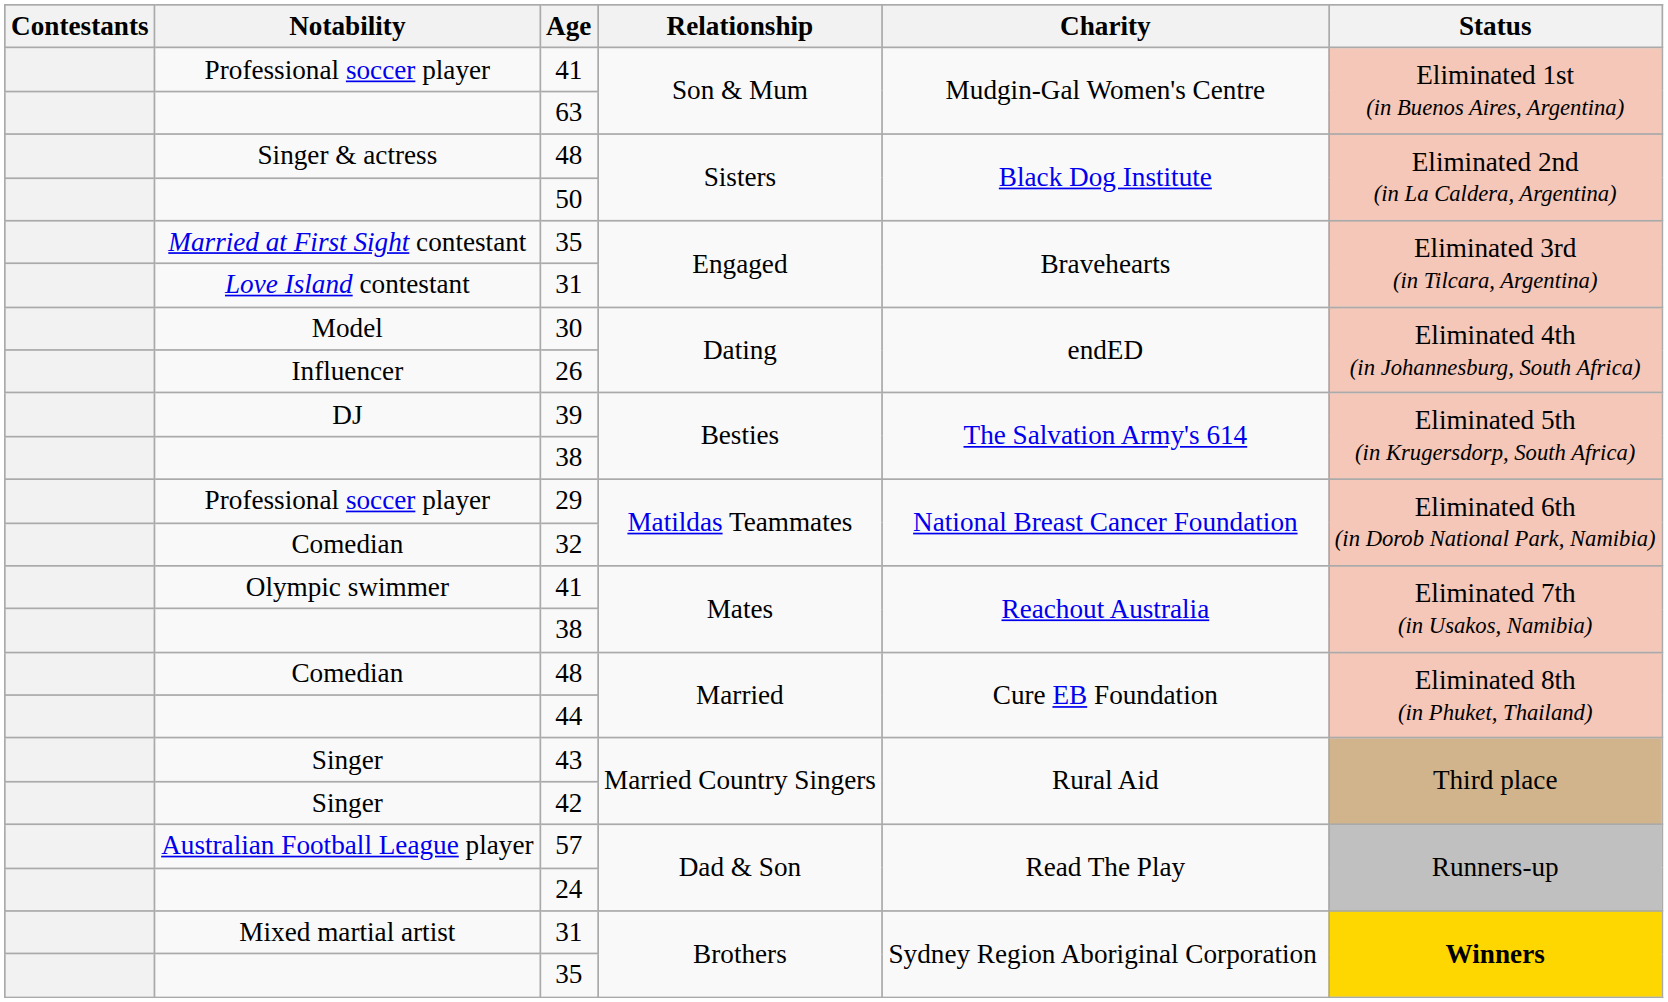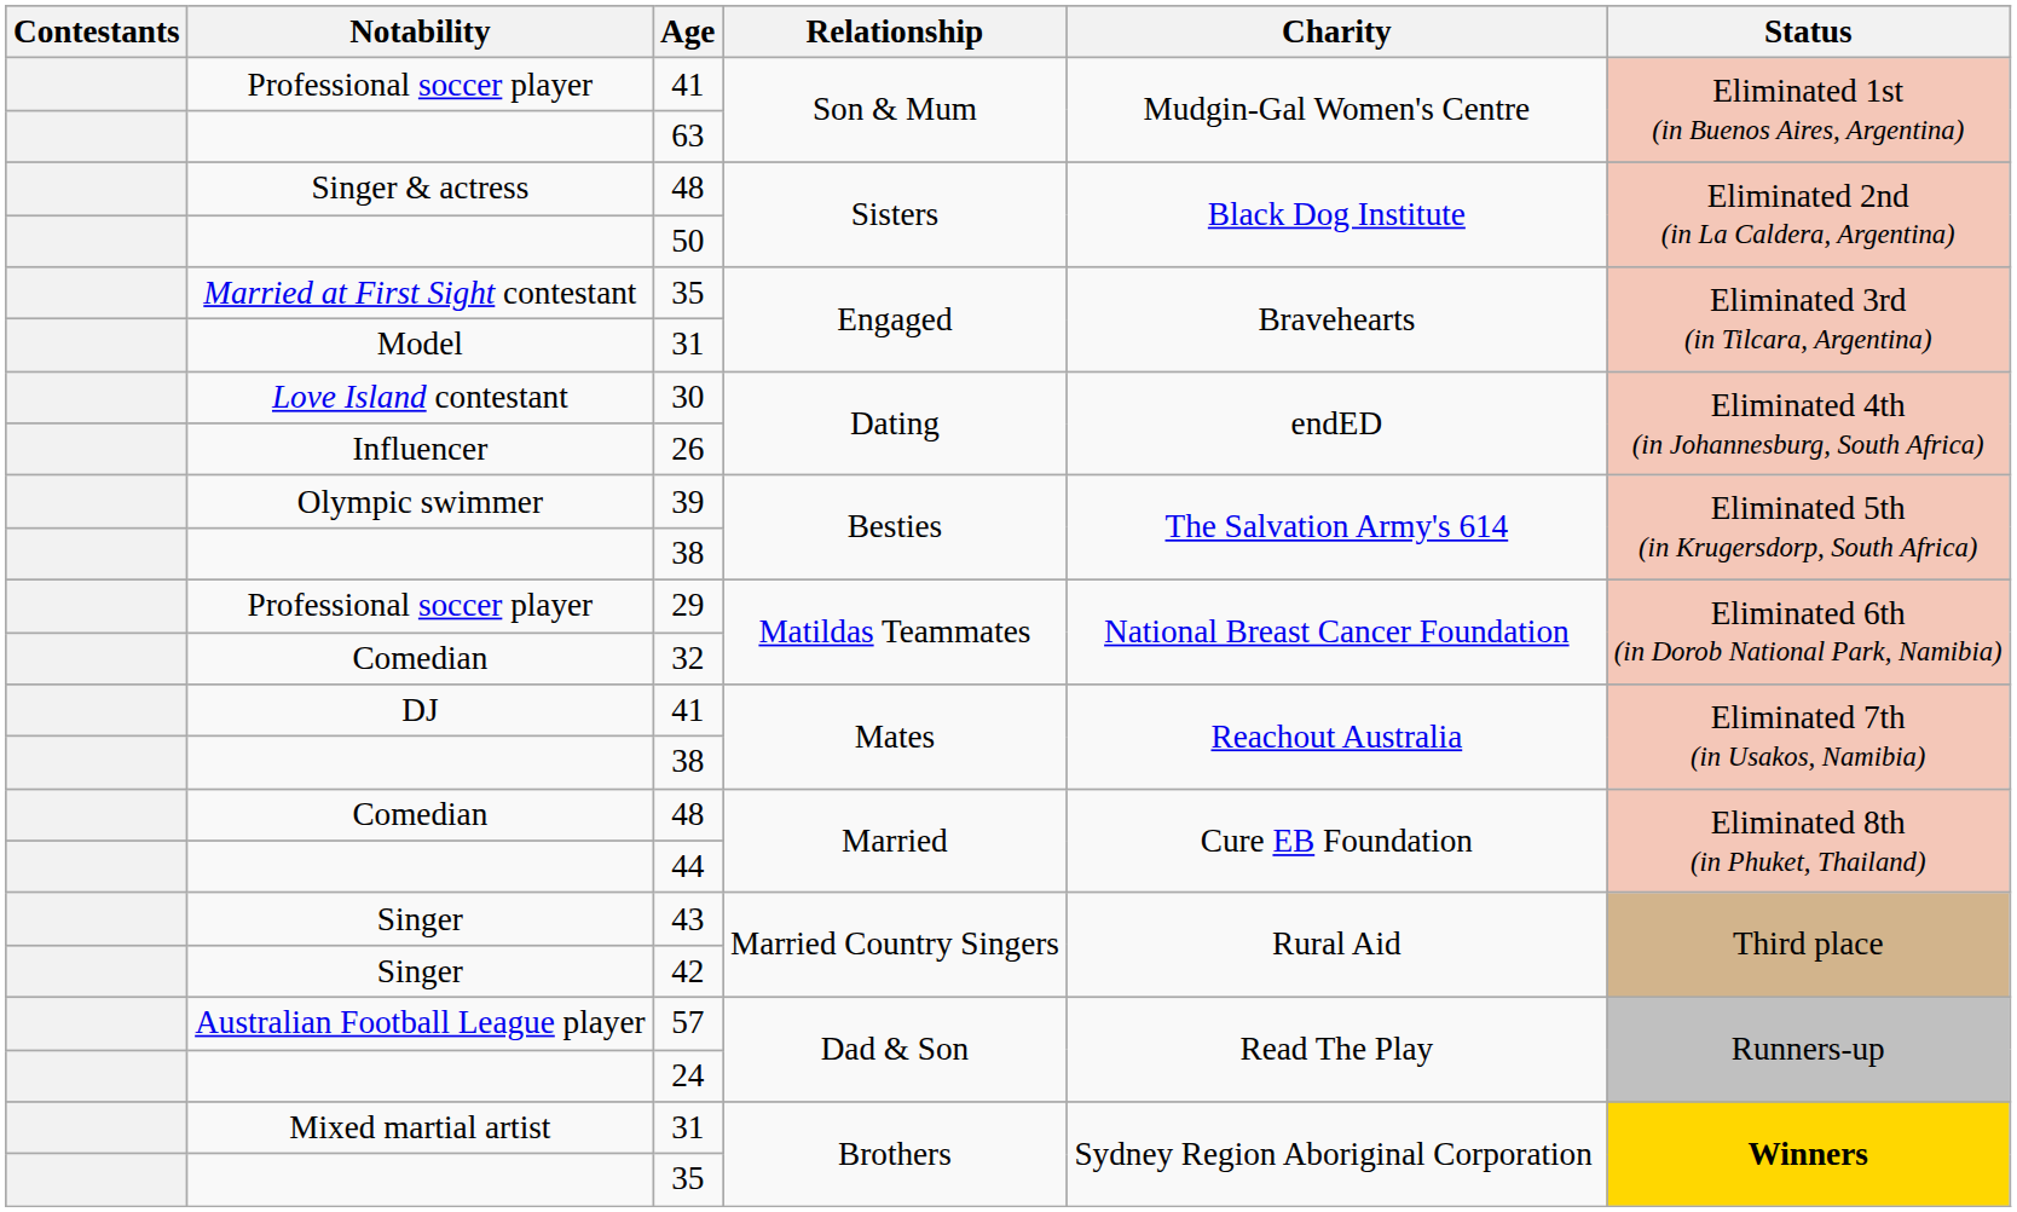31 / Engaged | Notability: Love Island contestant -> Model
30 | Notability: Model -> Love Island contestant
39 | Notability: DJ -> Olympic swimmer
41 / Mates | Notability: Olympic swimmer -> DJ
